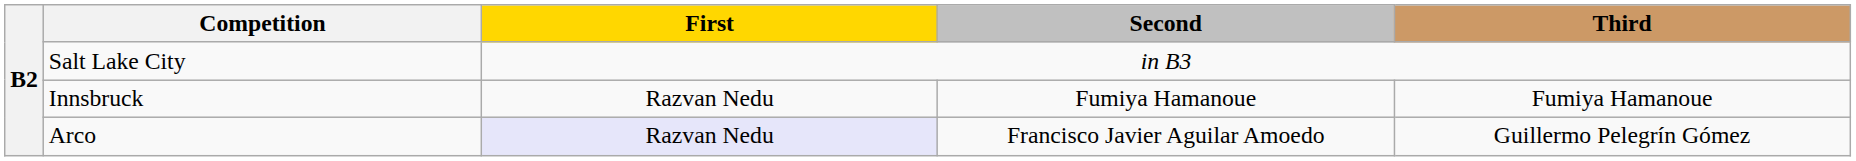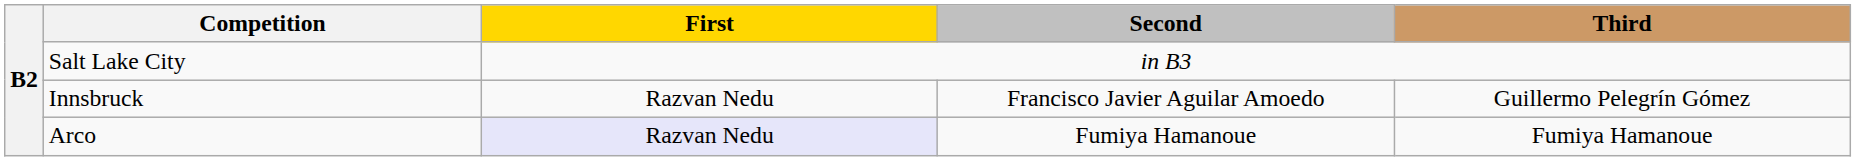Innsbruck | Second: Fumiya Hamanoue -> Francisco Javier Aguilar Amoedo
Innsbruck | Third: Fumiya Hamanoue -> Guillermo Pelegrín Gómez
Arco | Second: Francisco Javier Aguilar Amoedo -> Fumiya Hamanoue
Arco | Third: Guillermo Pelegrín Gómez -> Fumiya Hamanoue
